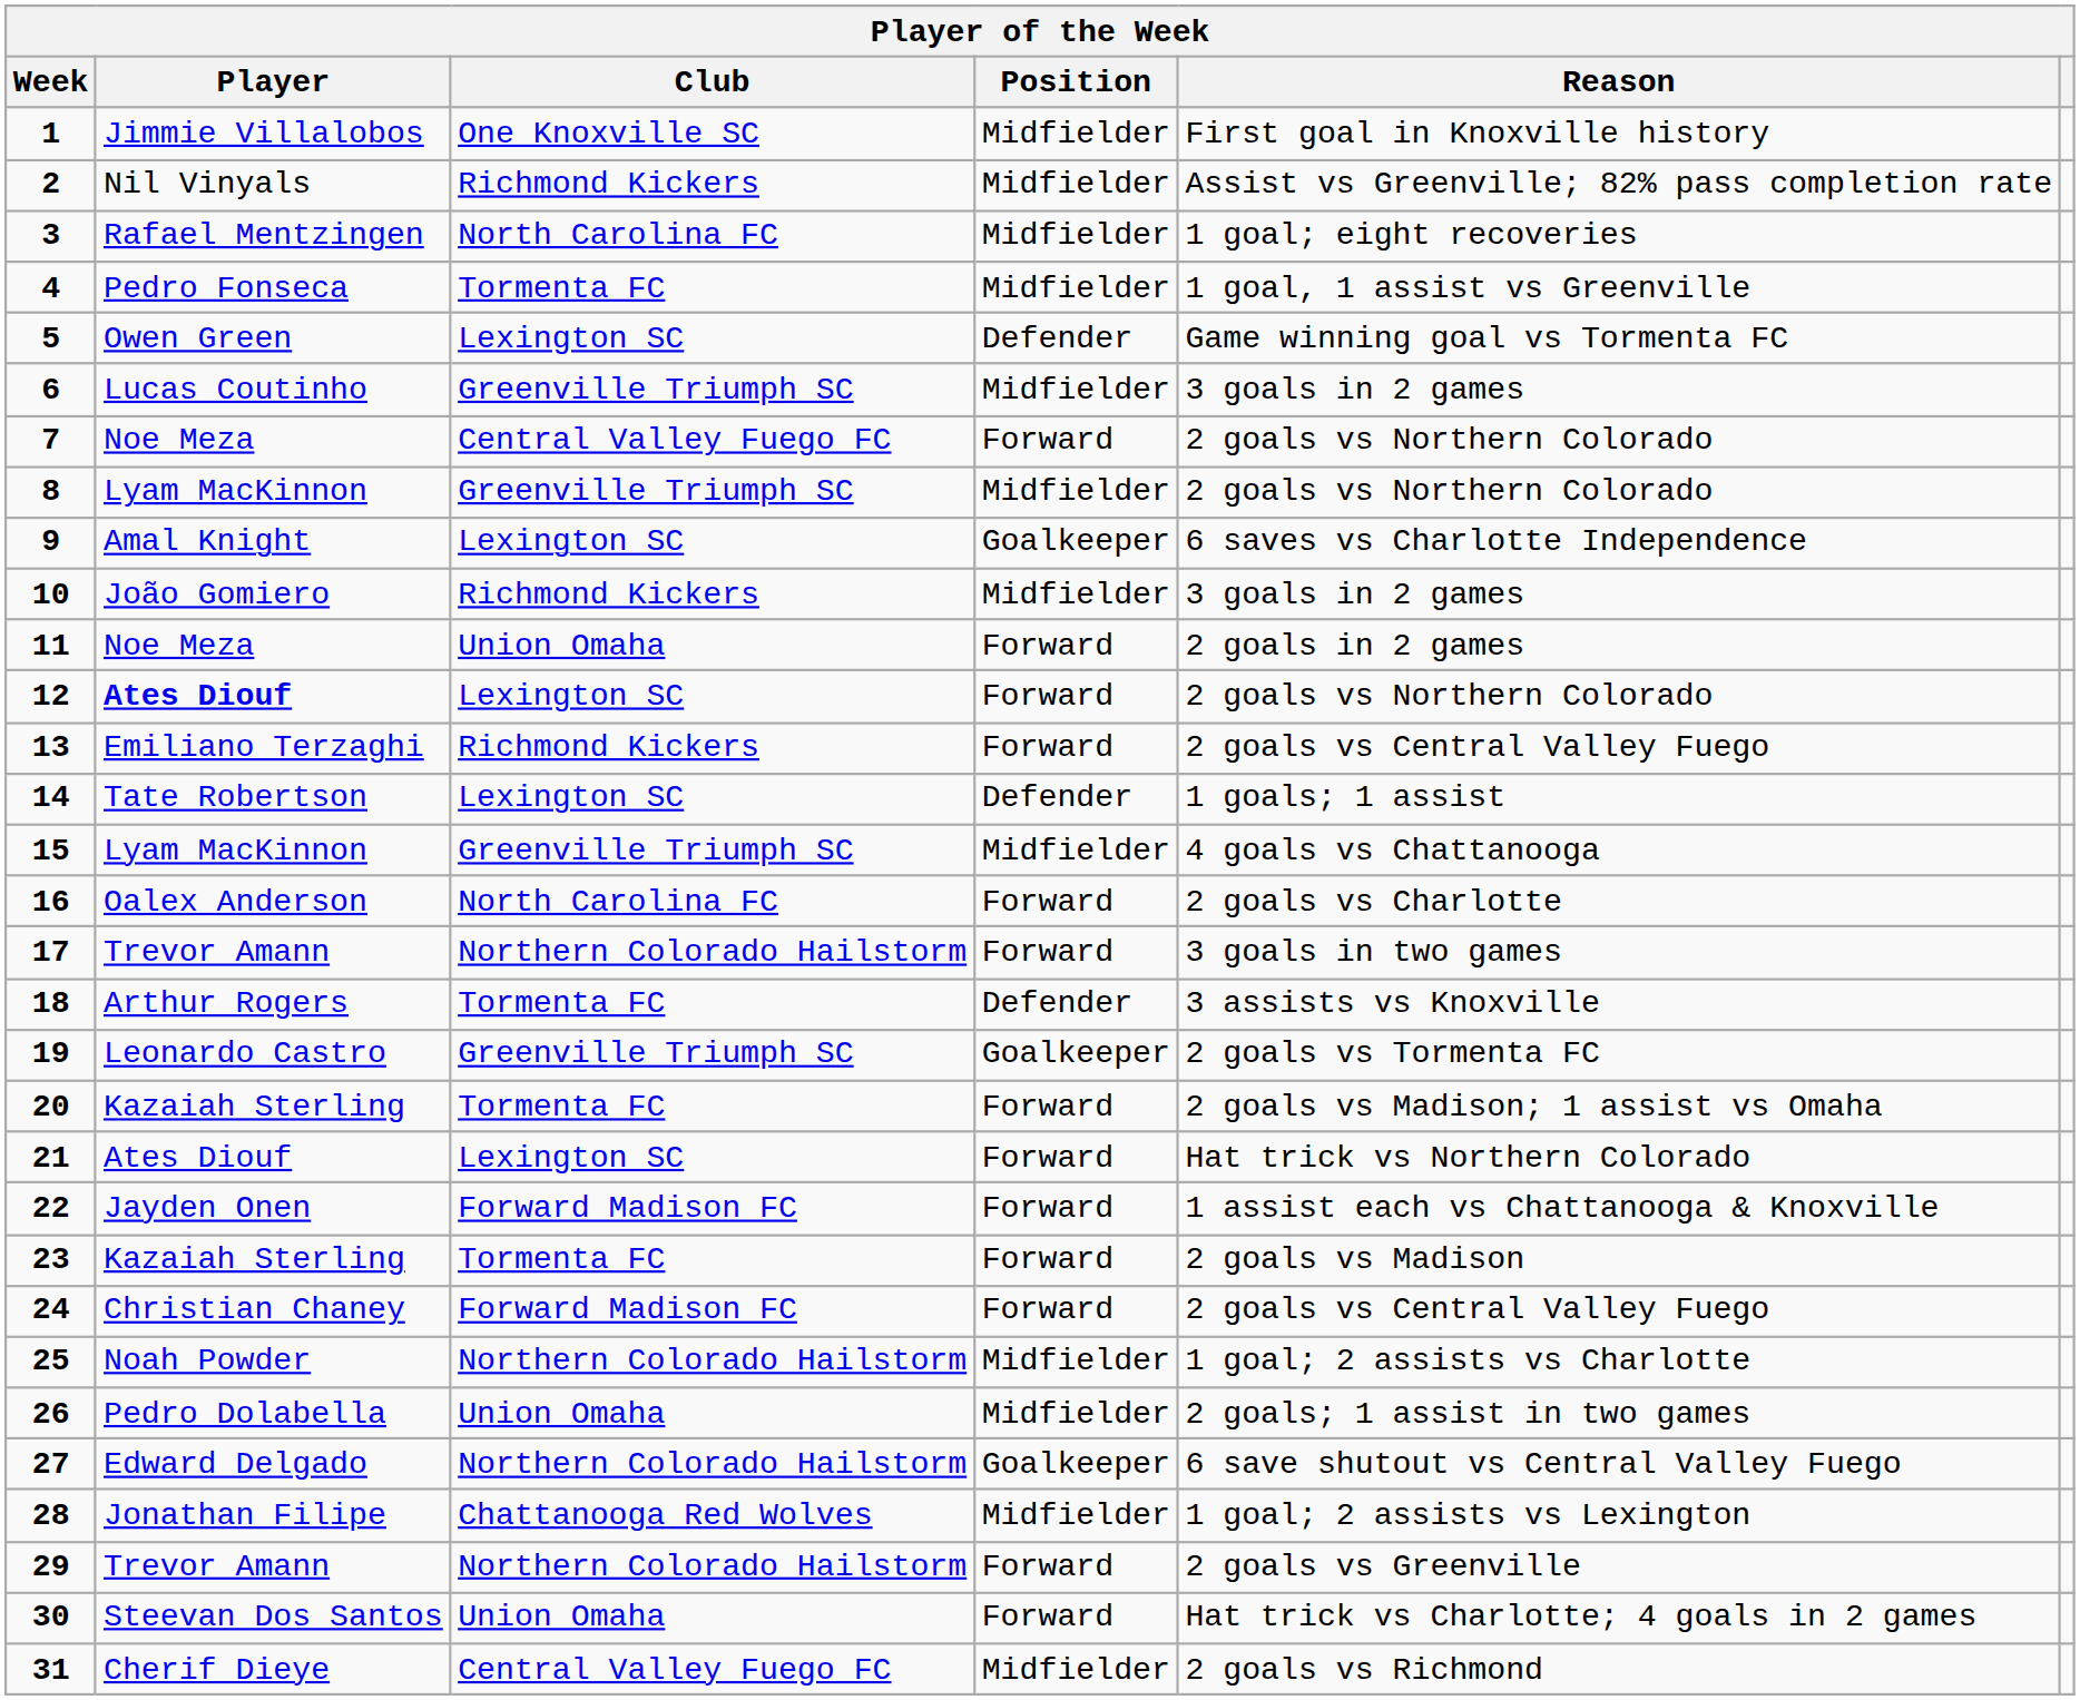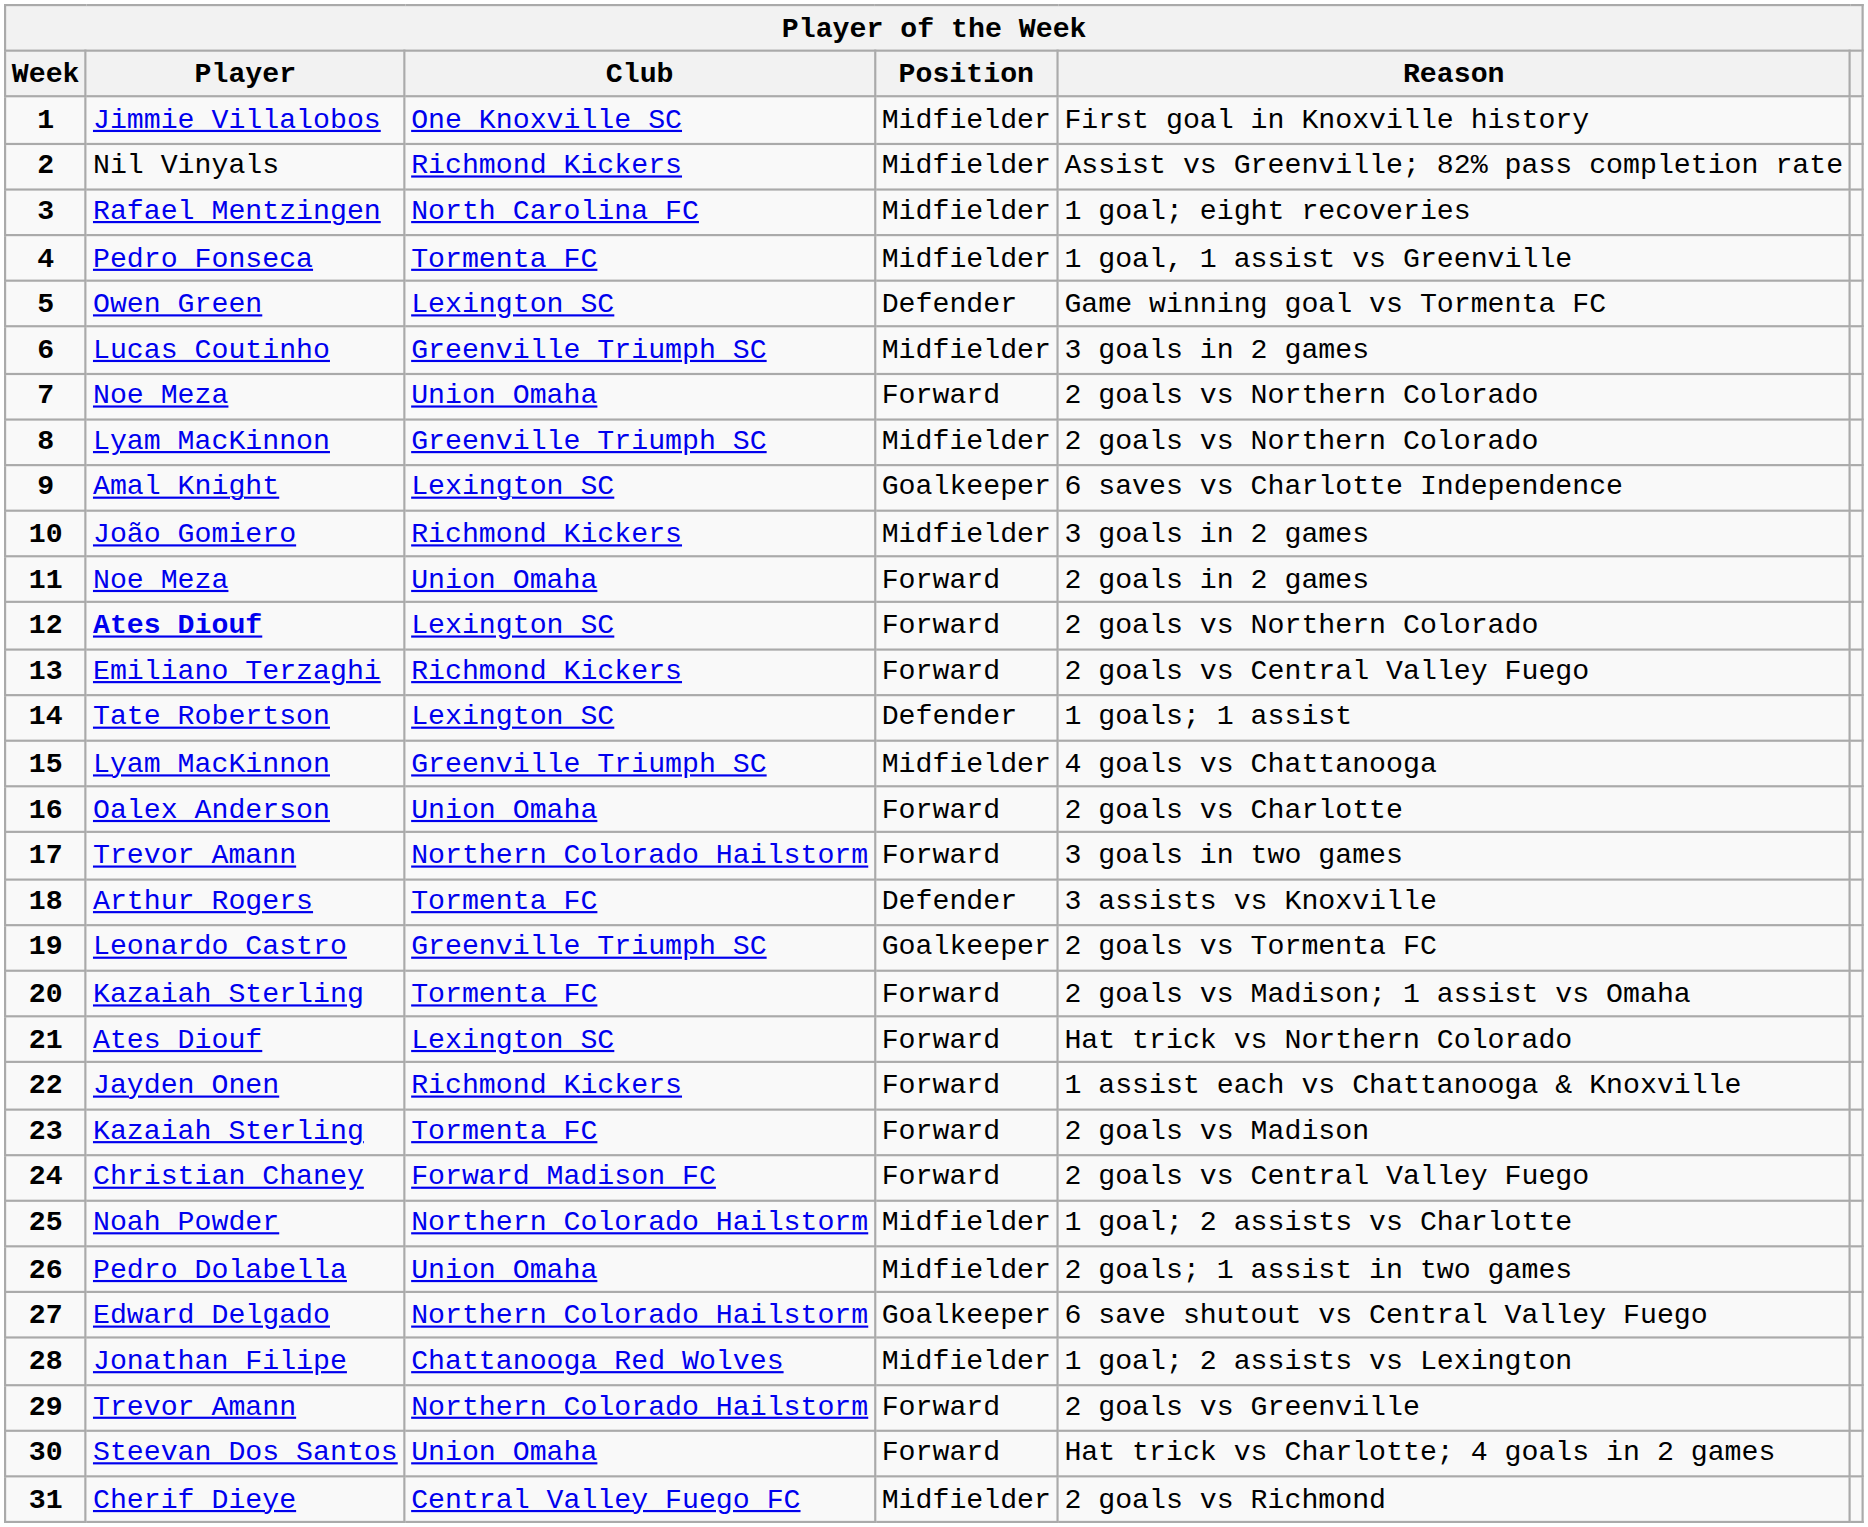7 | Club: Central Valley Fuego FC -> Union Omaha
16 | Club: North Carolina FC -> Union Omaha
22 | Club: Forward Madison FC -> Richmond Kickers
